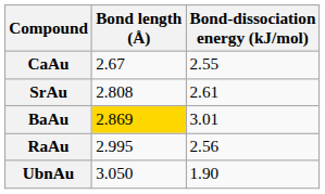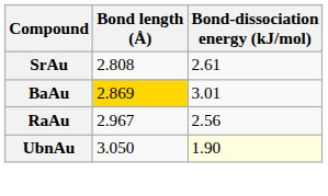- row: CaAu | 2.67 | 2.55
RaAu | Bond length (Å): 2.995 -> 2.967
UbnAu | Bond-dissociation energy (kJ/mol): no background -> lightyellow background
